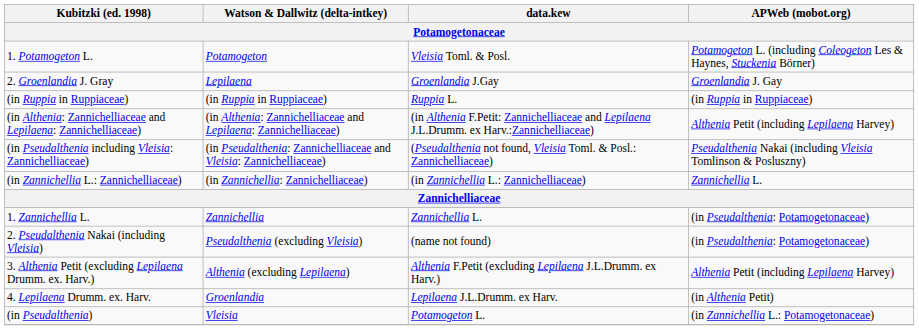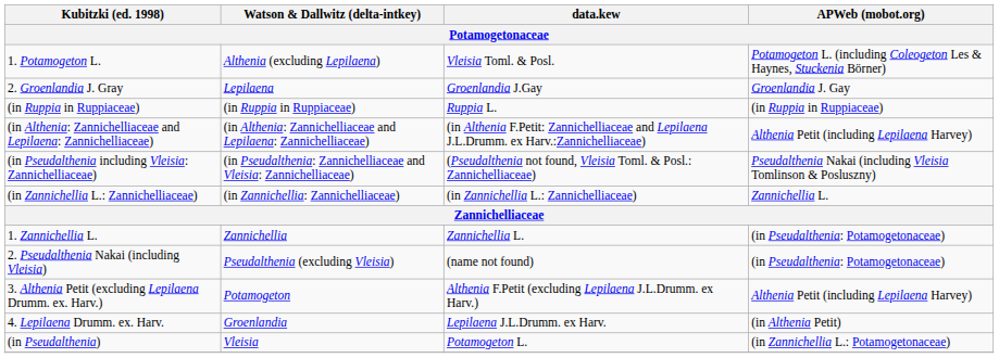1. Potamogeton L. | Watson & Dallwitz (delta-intkey): Potamogeton -> Althenia (excluding Lepilaena)
3. Althenia Petit (excluding Lepilaena Drumm. ex. Harv.) | Watson & Dallwitz (delta-intkey): Althenia (excluding Lepilaena) -> Potamogeton
